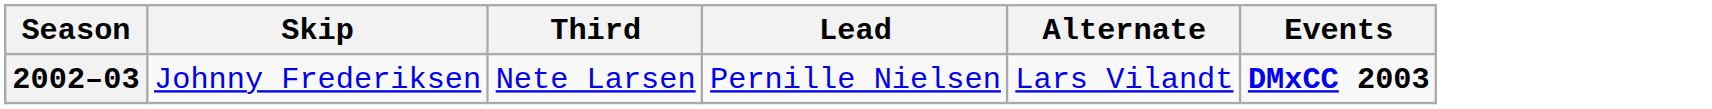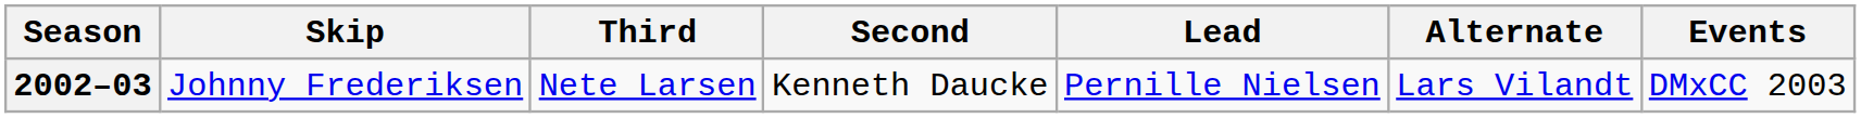+ column: Second | Kenneth Daucke
2002–03 | Events: bold -> normal
